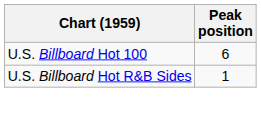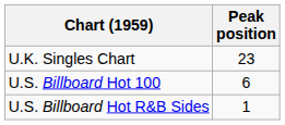+ row: U.K. Singles Chart | 23
